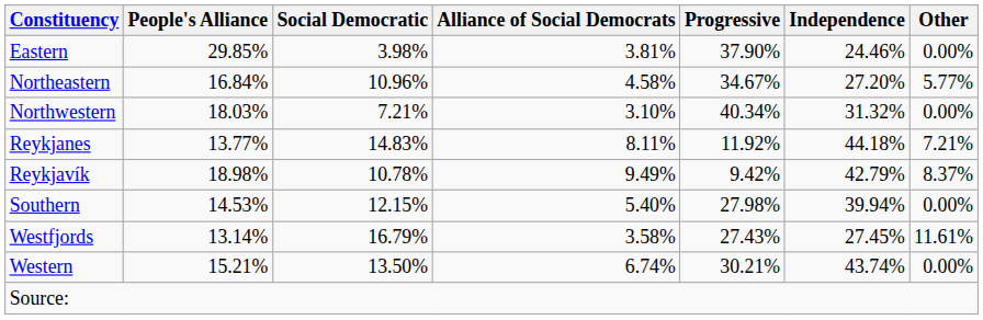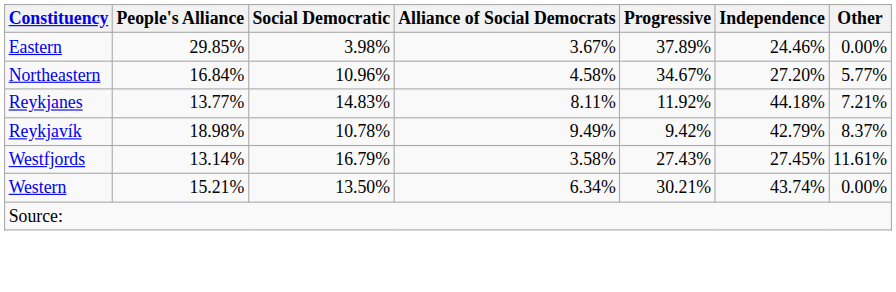Eastern | Alliance of Social Democrats: 3.81% -> 3.67%
Eastern | Progressive: 37.90% -> 37.89%
- row: Northwestern | 18.03% | 7.21% | 3.10% | 40.34% | 31.32% | 0.00%
- row: Southern | 14.53% | 12.15% | 5.40% | 27.98% | 39.94% | 0.00%
Western | Alliance of Social Democrats: 6.74% -> 6.34%
